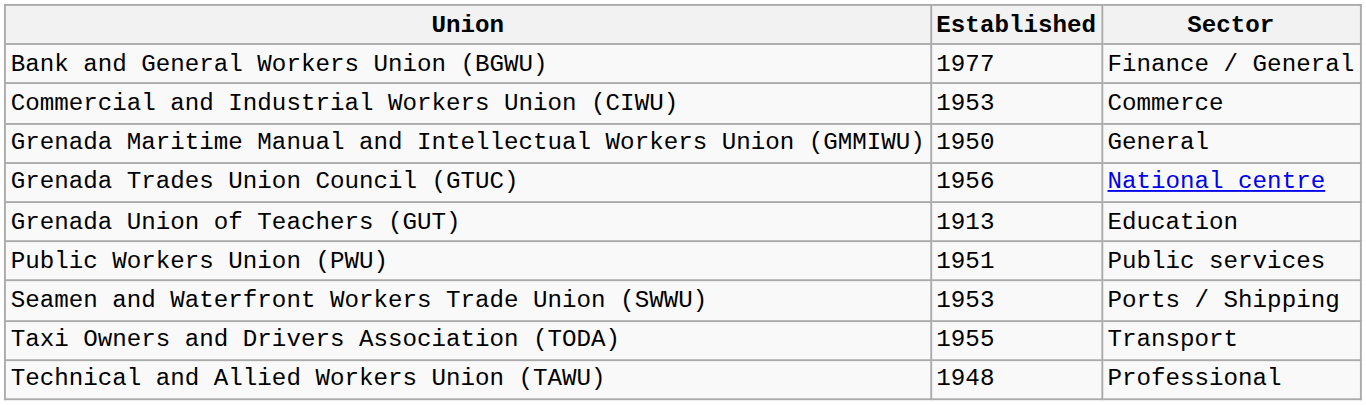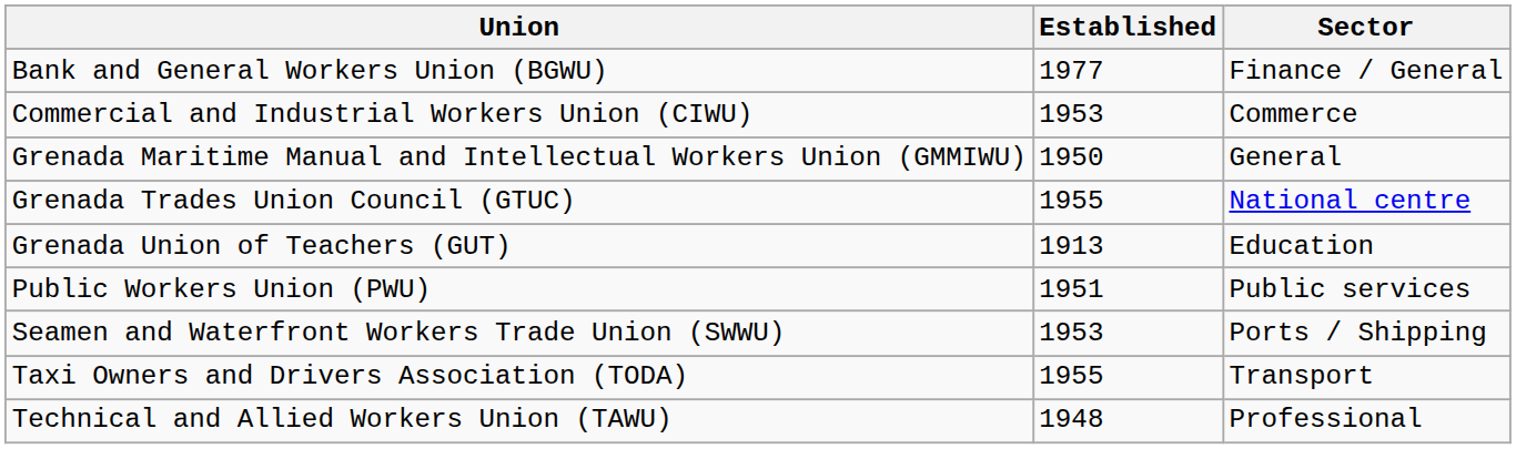Grenada Trades Union Council (GTUC) | Established: 1956 -> 1955
